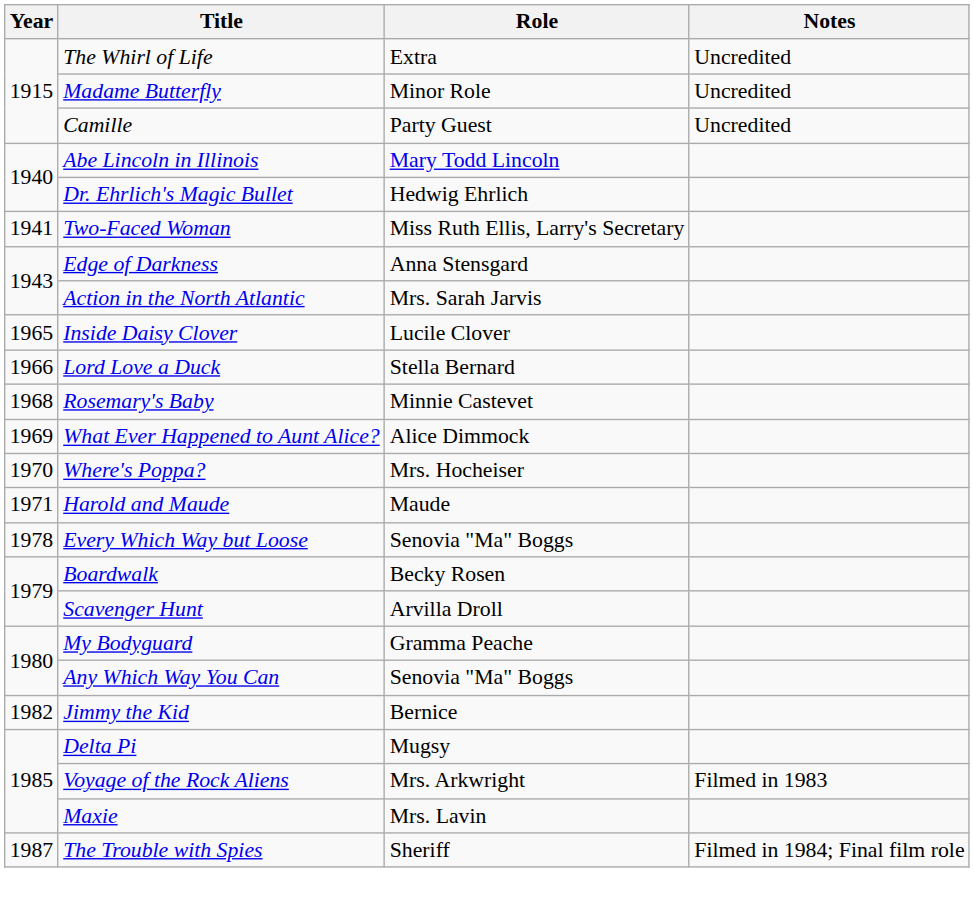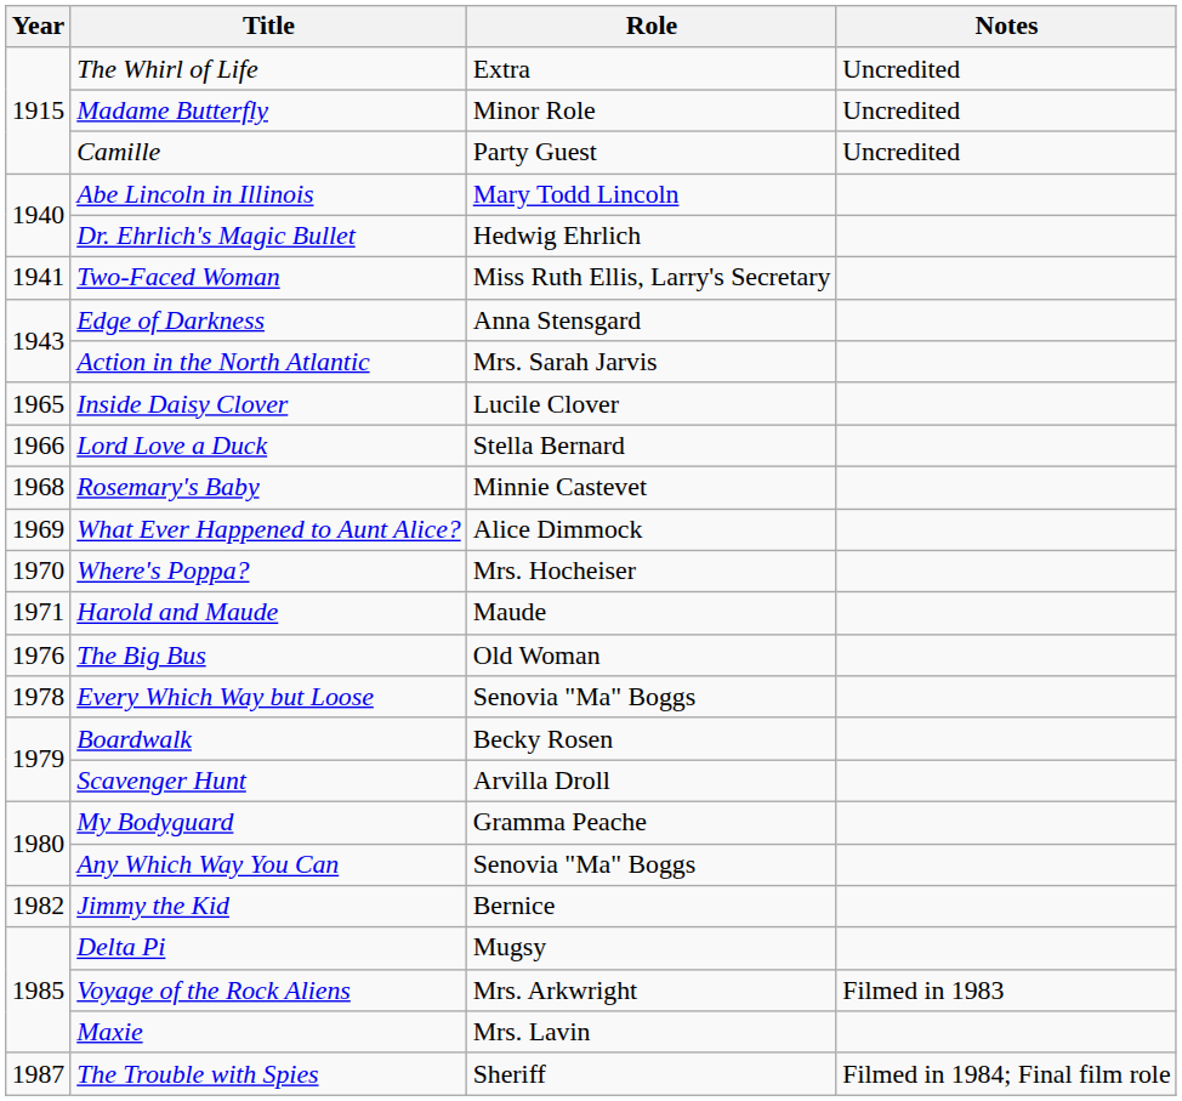+ row: 1976 | The Big Bus | Old Woman
